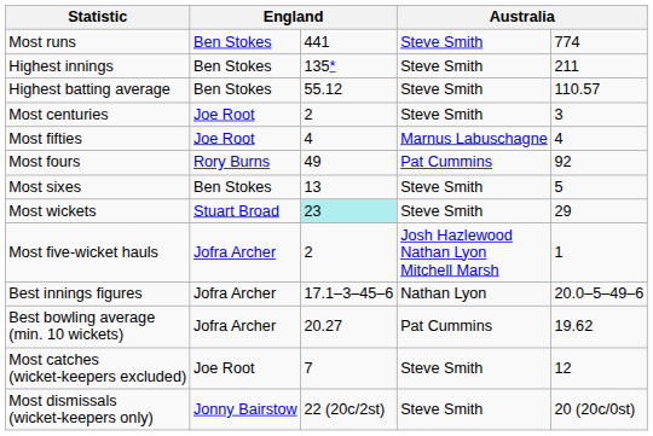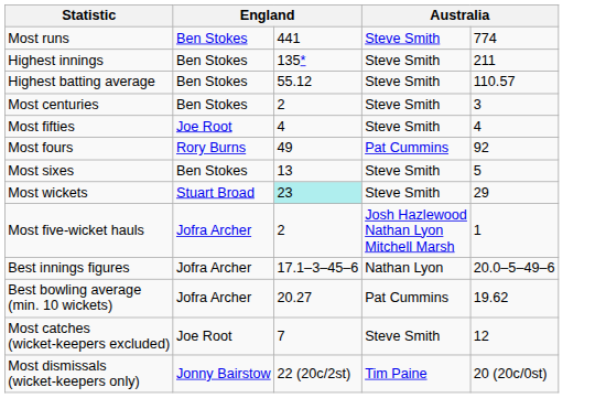Most centuries | column 2: Joe Root -> Ben Stokes
Most fifties | column 4: Marnus Labuschagne -> Steve Smith
Most dismissals (wicket-keepers only) | column 4: Steve Smith -> Tim Paine
